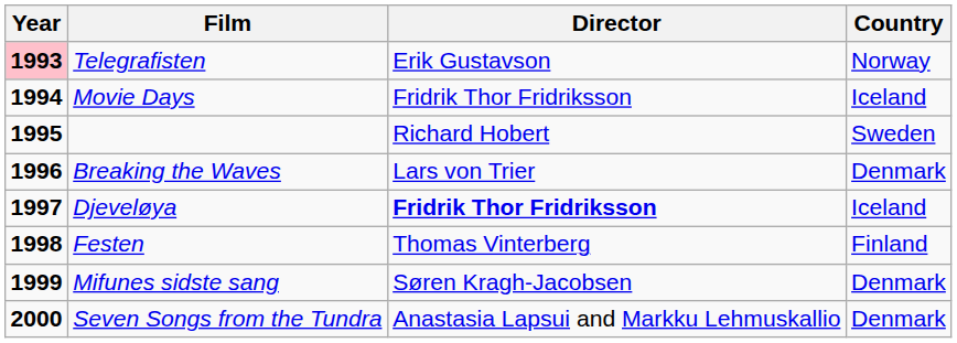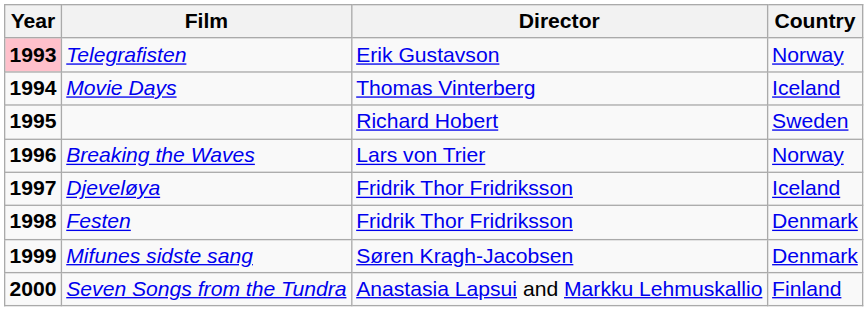Movie Days | Director: Fridrik Thor Fridriksson -> Thomas Vinterberg
Breaking the Waves | Country: Denmark -> Norway
Djeveløya | Director: bold -> normal
Festen | Director: Thomas Vinterberg -> Fridrik Thor Fridriksson
Festen | Country: Finland -> Denmark
Seven Songs from the Tundra | Country: Denmark -> Finland
